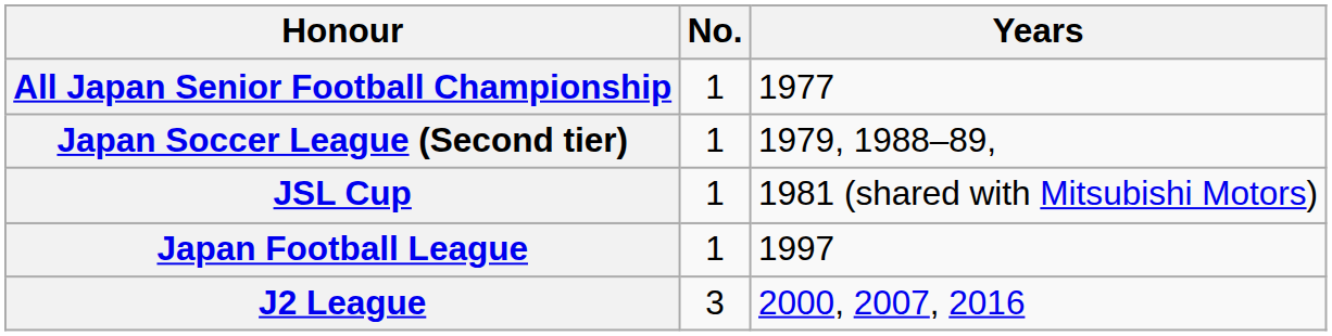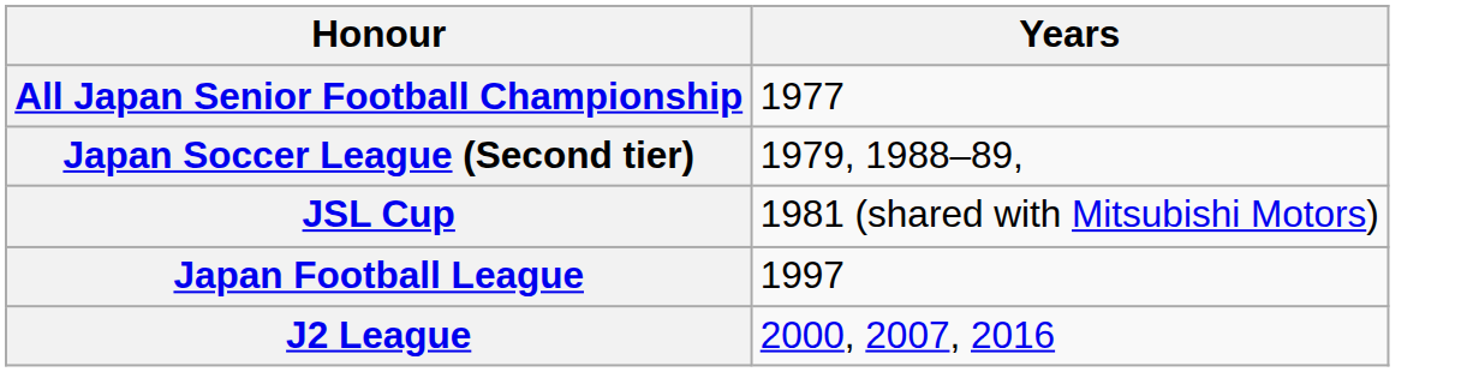- column: No. | 1 | 1 | 1 | 1 | 3
